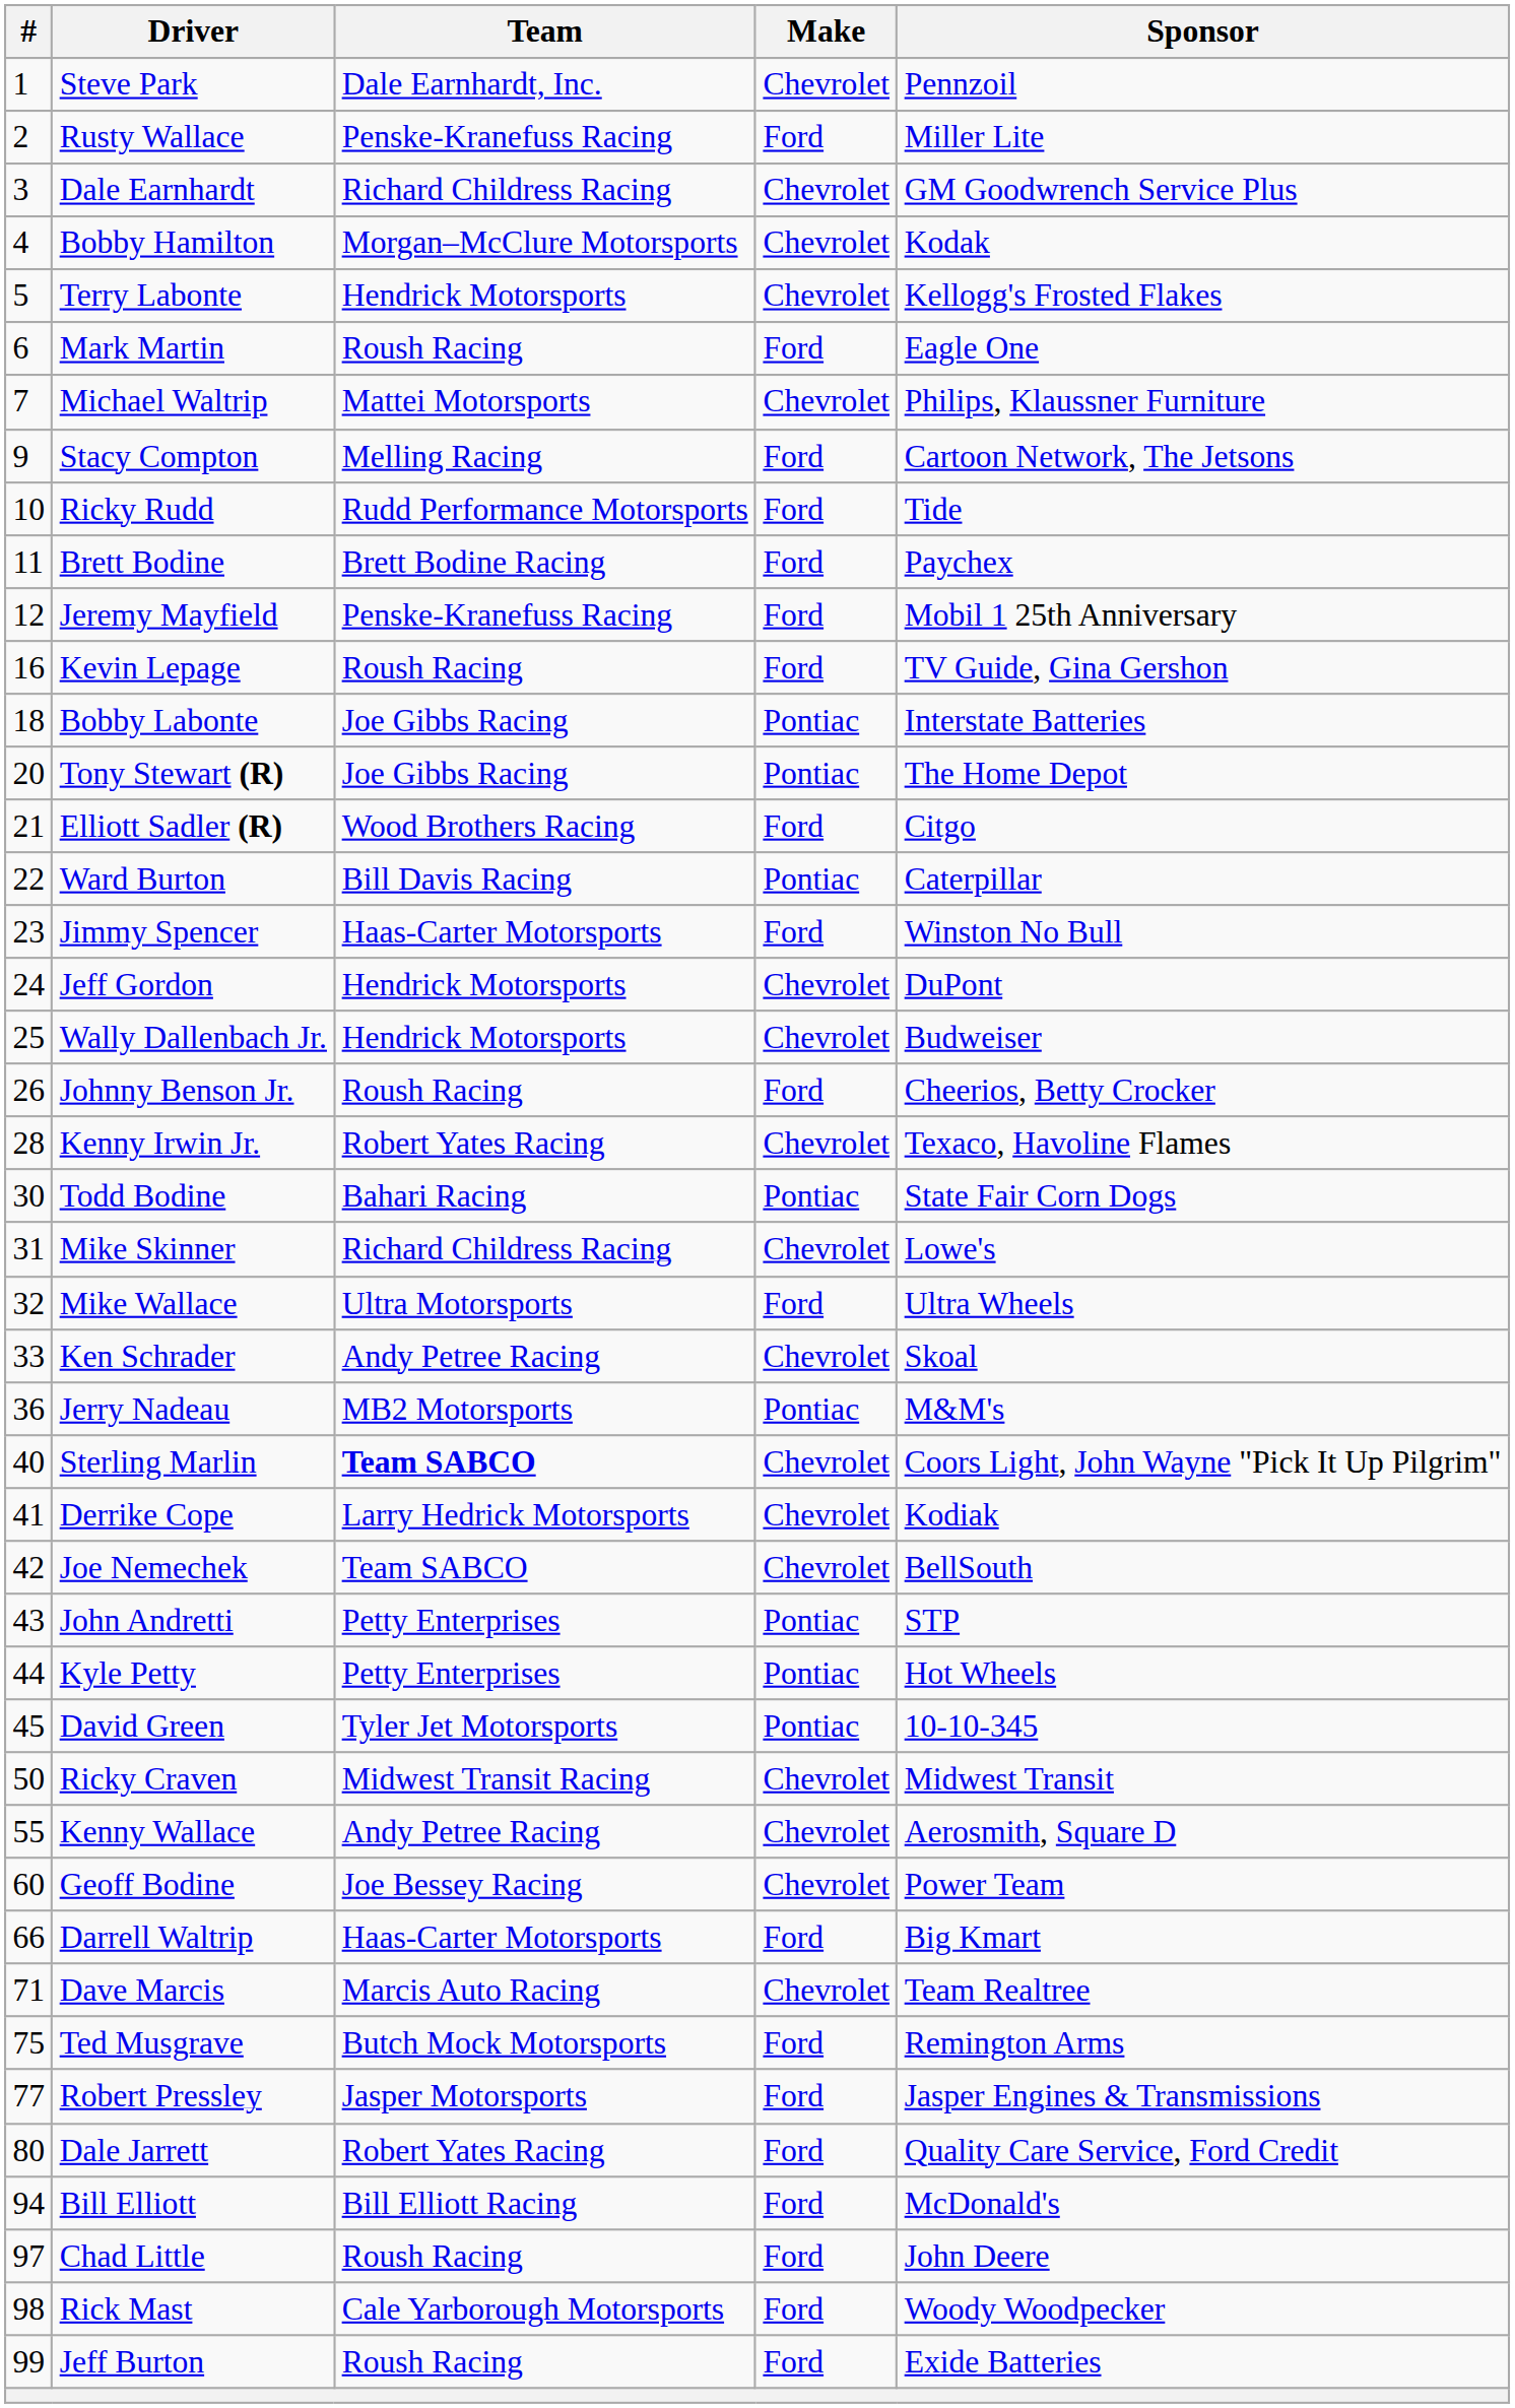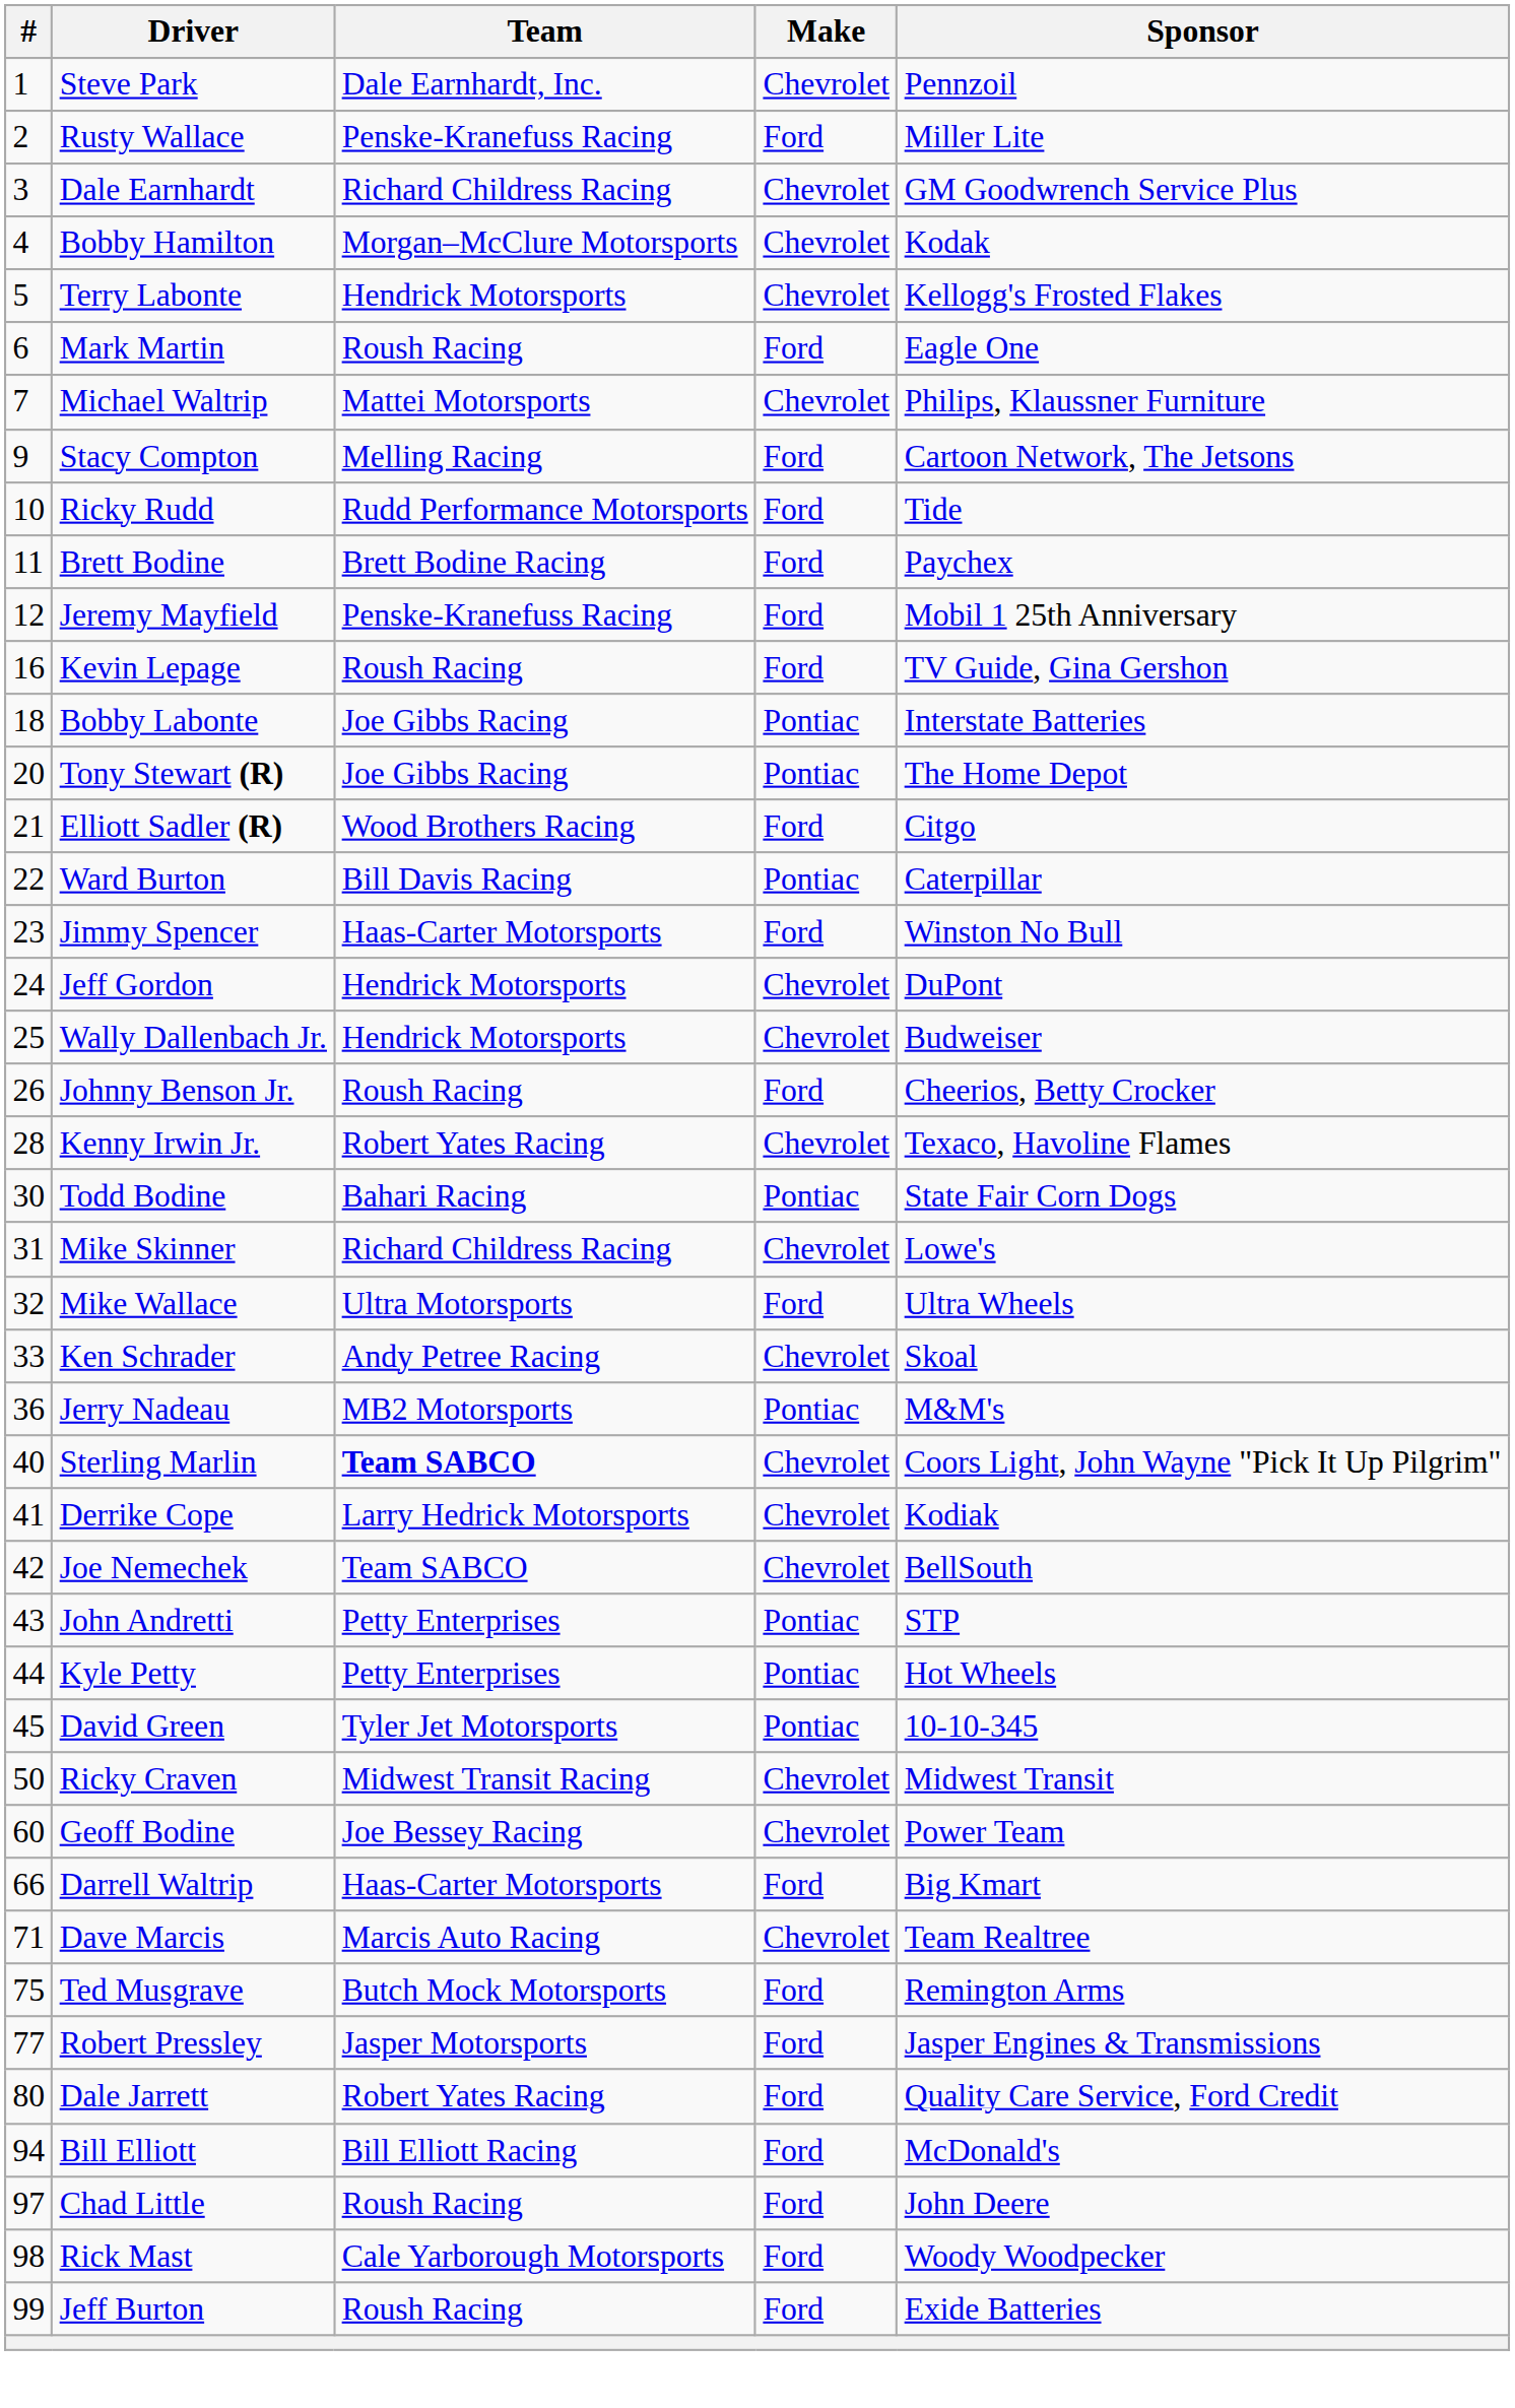- row: 55 | Kenny Wallace | Andy Petree Racing | Chevrolet | Aerosmith, Square D
